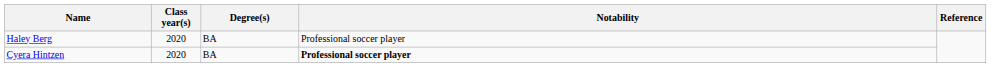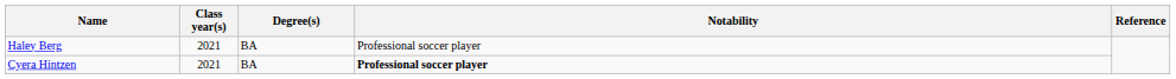Haley Berg | Class year(s): 2020 -> 2021
Cyera Hintzen | Class year(s): 2020 -> 2021
